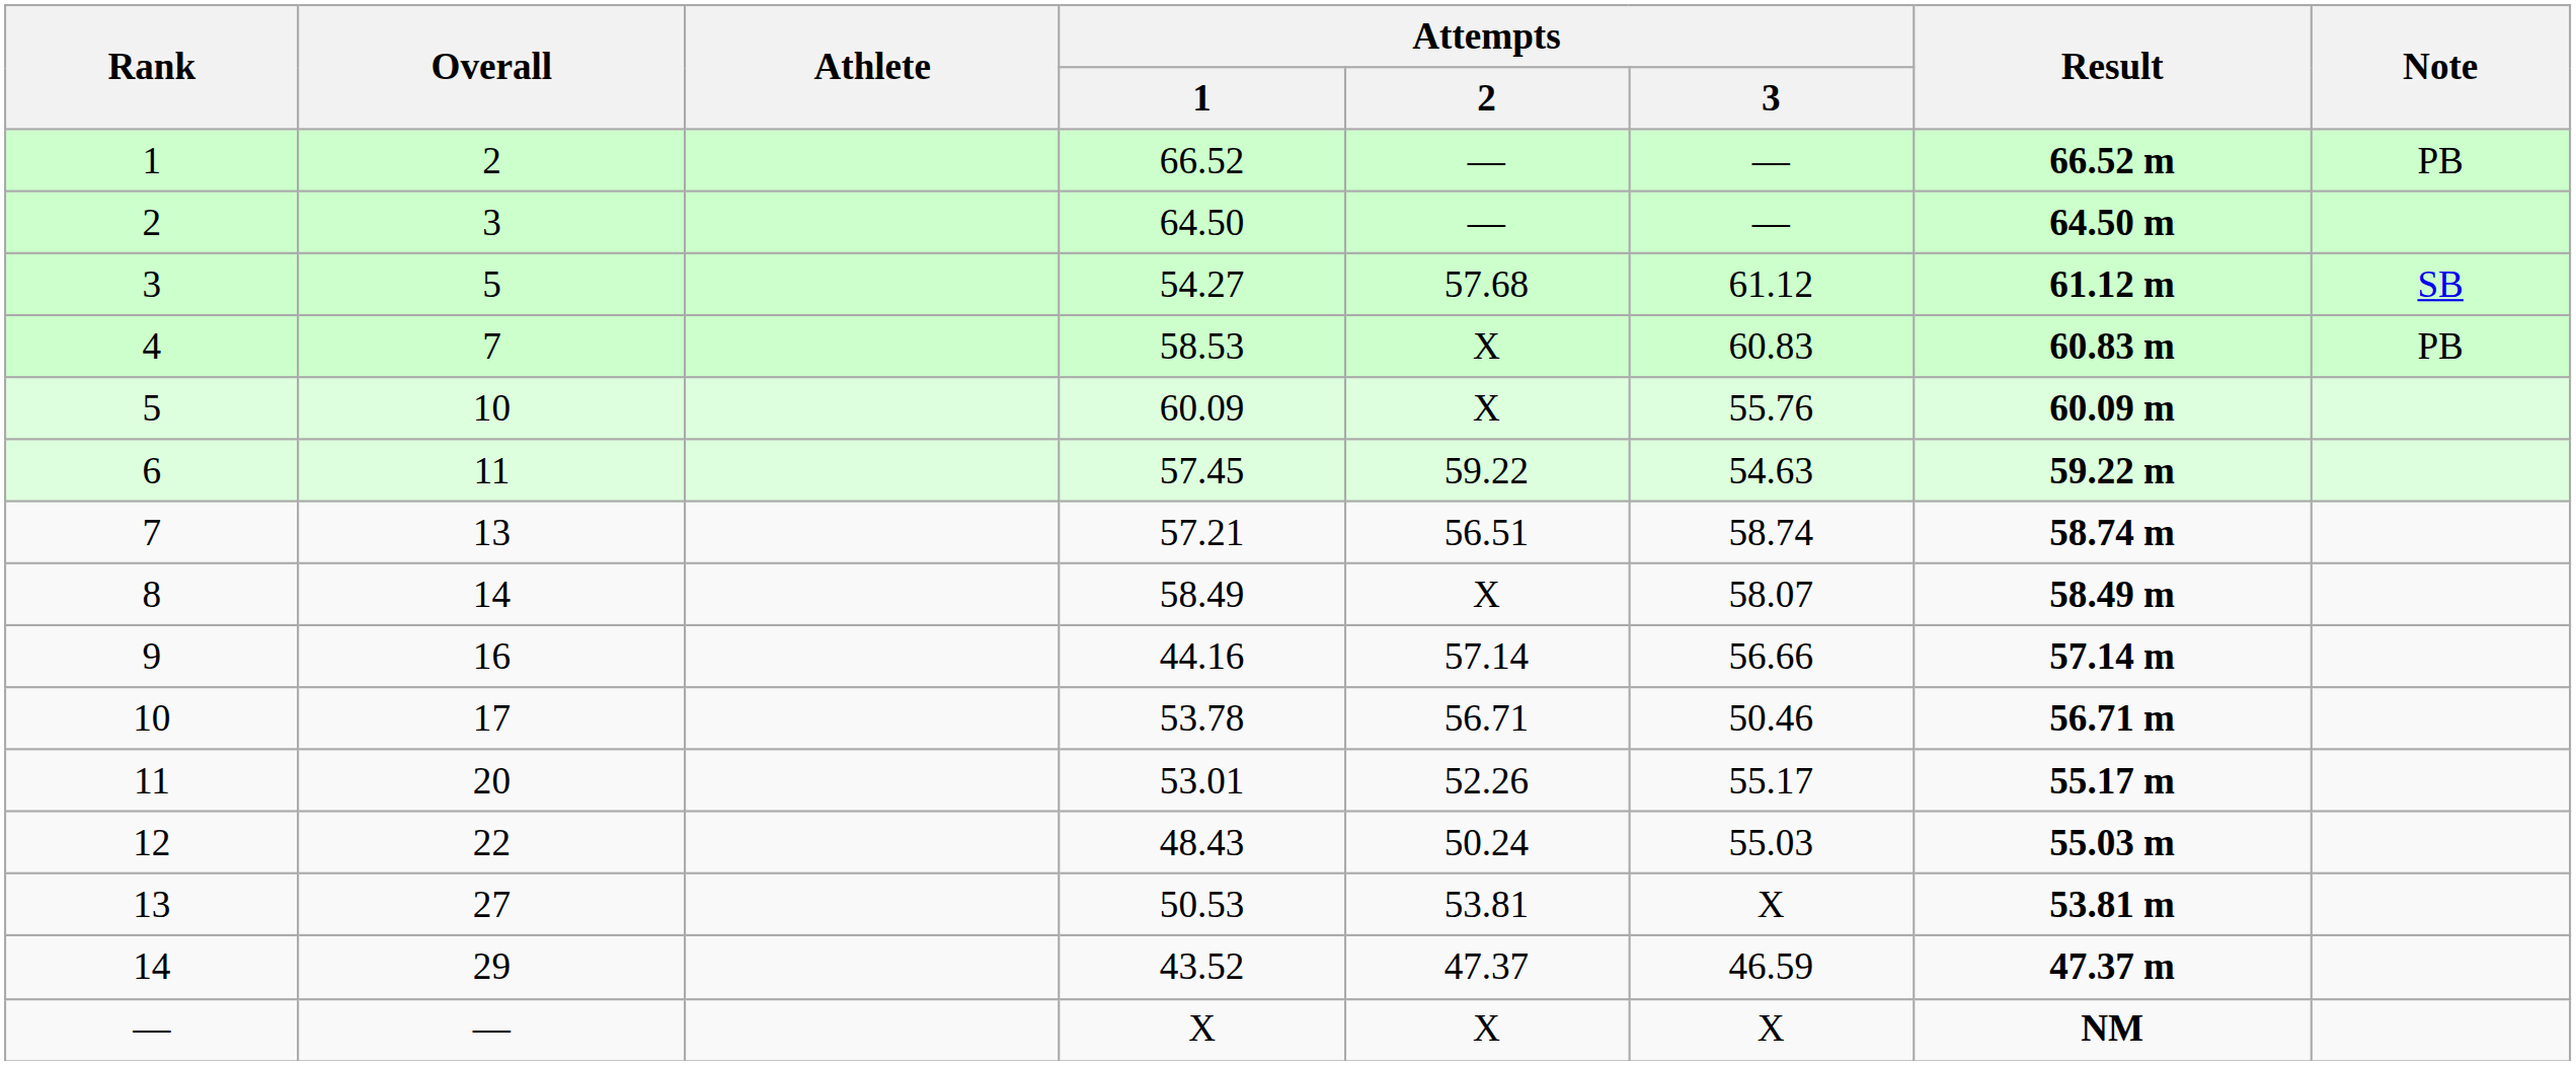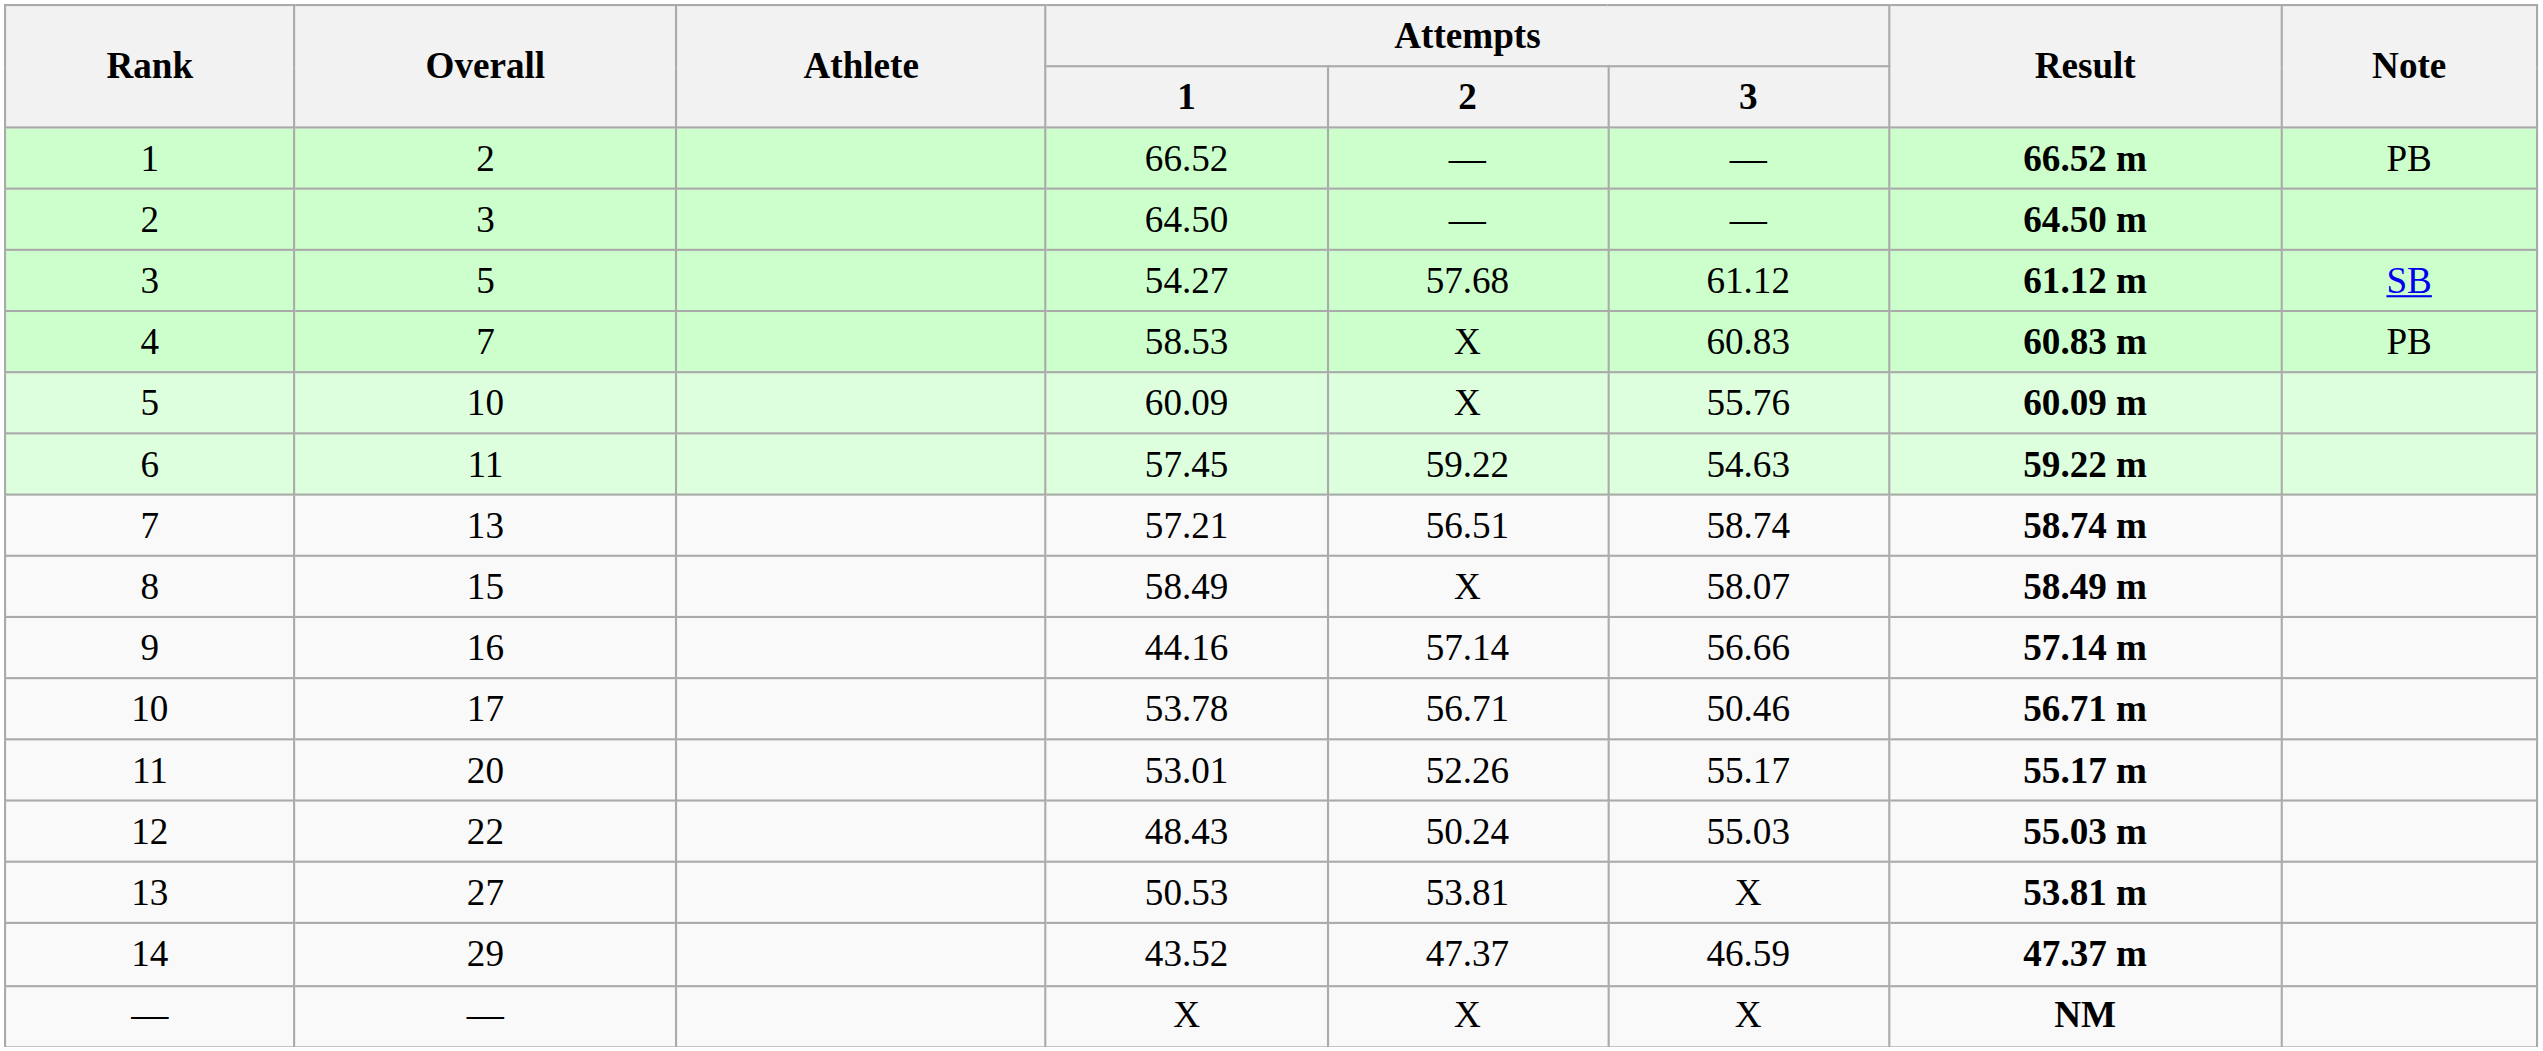8 | Overall: 14 -> 15
